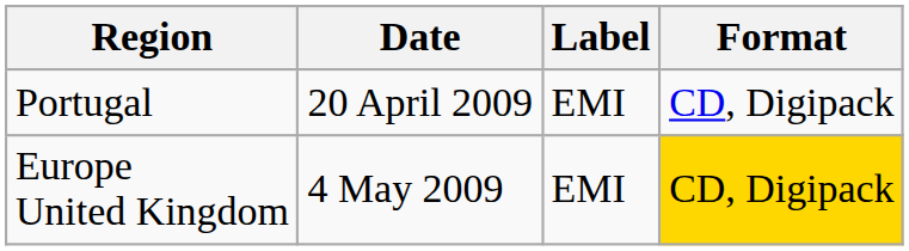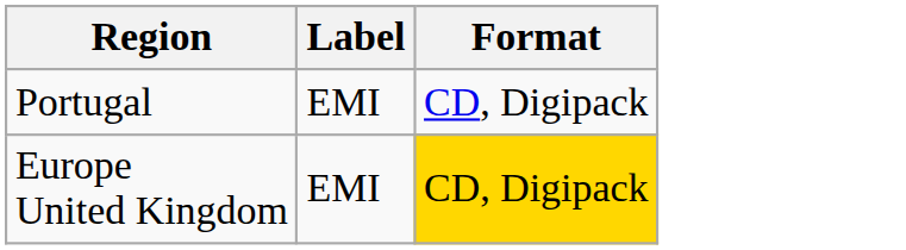- column: Date | 20 April 2009 | 4 May 2009
